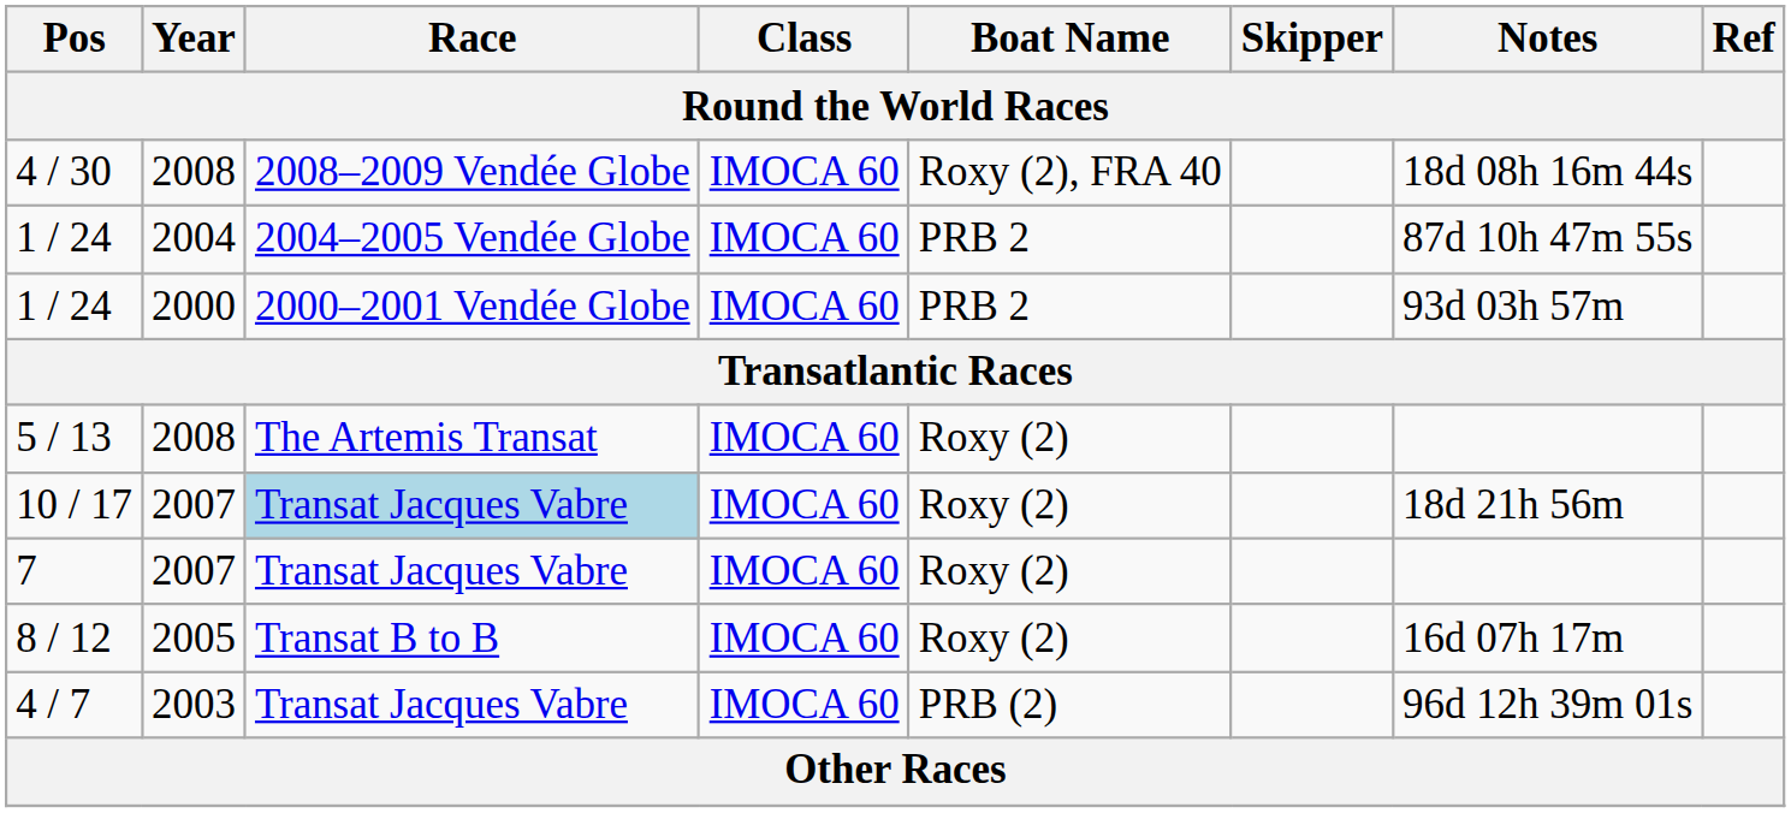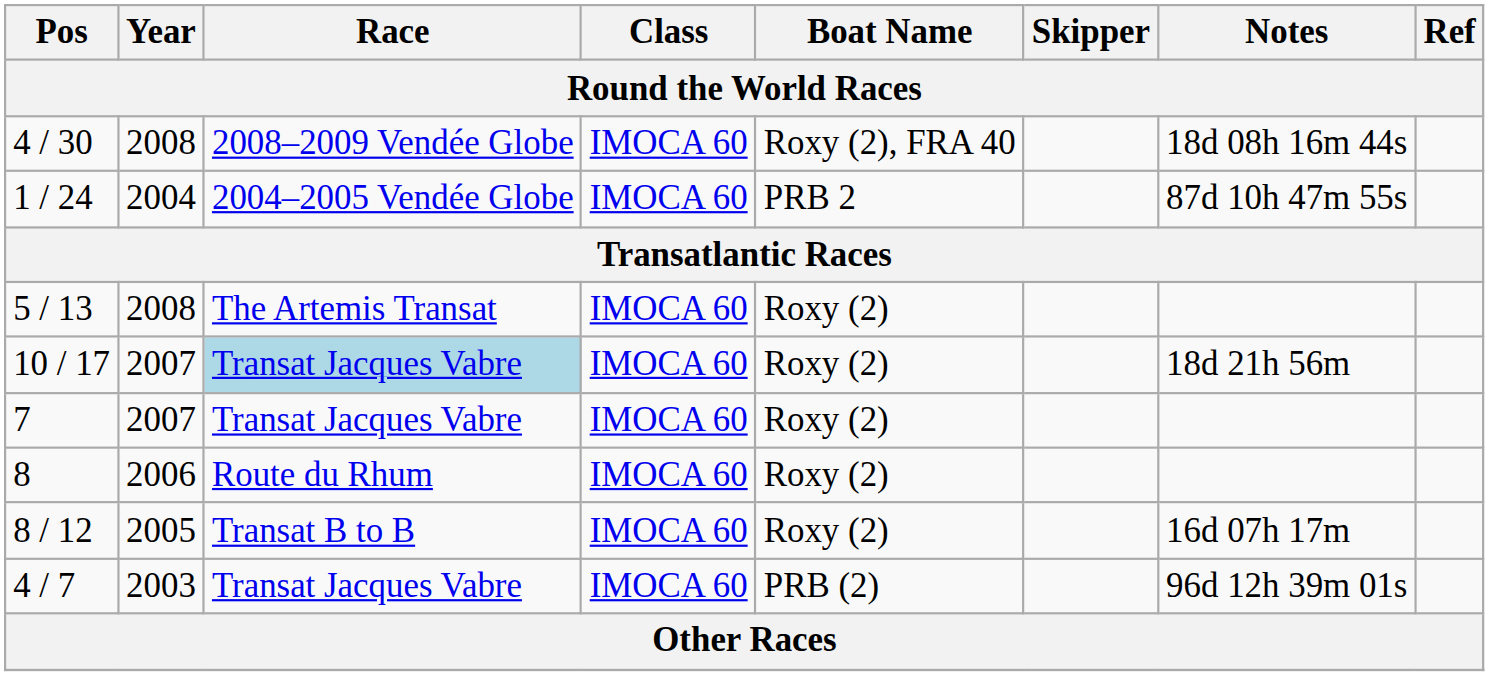- row: 1 / 24 | 2000 | 2000–2001 Vendée Globe | IMOCA 60 | PRB 2 | 93d 03h 57m
+ row: 8 | 2006 | Route du Rhum | IMOCA 60 | Roxy (2)
